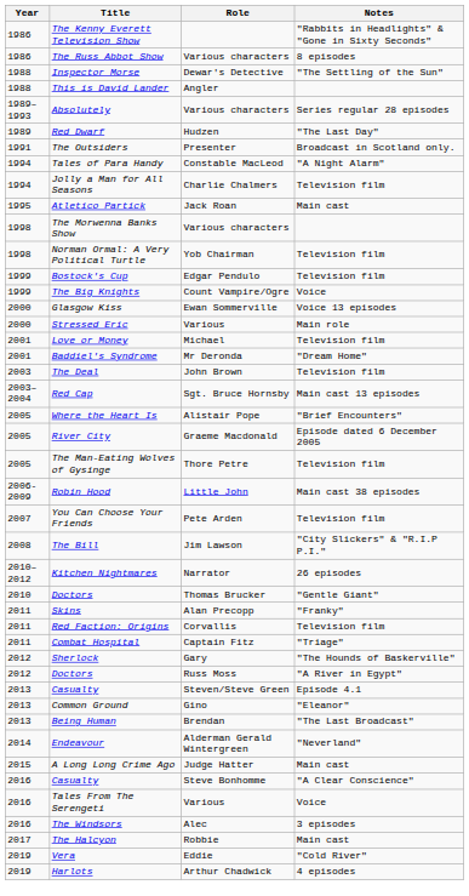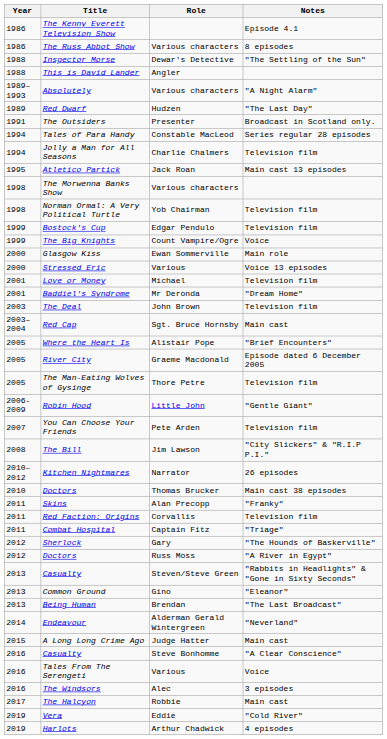The Kenny Everett Television Show | Notes: "Rabbits in Headlights" & "Gone in Sixty Seconds" -> Episode 4.1
Absolutely | Notes: Series regular 28 episodes -> "A Night Alarm"
Tales of Para Handy | Notes: "A Night Alarm" -> Series regular 28 episodes
Atletico Partick | Notes: Main cast -> Main cast 13 episodes
Glasgow Kiss | Notes: Voice 13 episodes -> Main role
Stressed Eric | Notes: Main role -> Voice 13 episodes
Red Cap | Notes: Main cast 13 episodes -> Main cast
Robin Hood | Notes: Main cast 38 episodes -> "Gentle Giant"
Doctors / Thomas Brucker | Notes: "Gentle Giant" -> Main cast 38 episodes
Casualty / Steven/Steve Green | Notes: Episode 4.1 -> "Rabbits in Headlights" & "Gone in Sixty Seconds"
